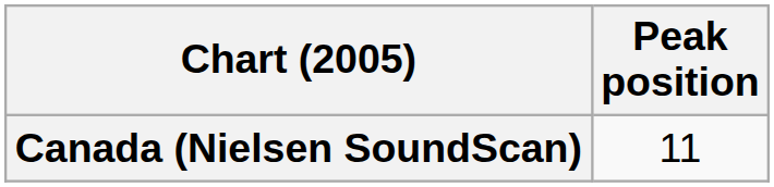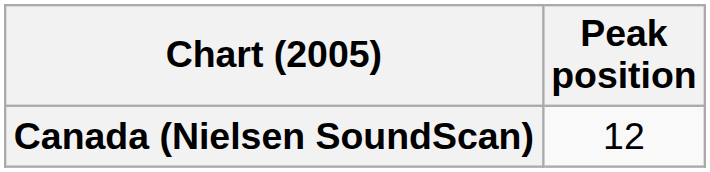Canada (Nielsen SoundScan) | Peak position: 11 -> 12
